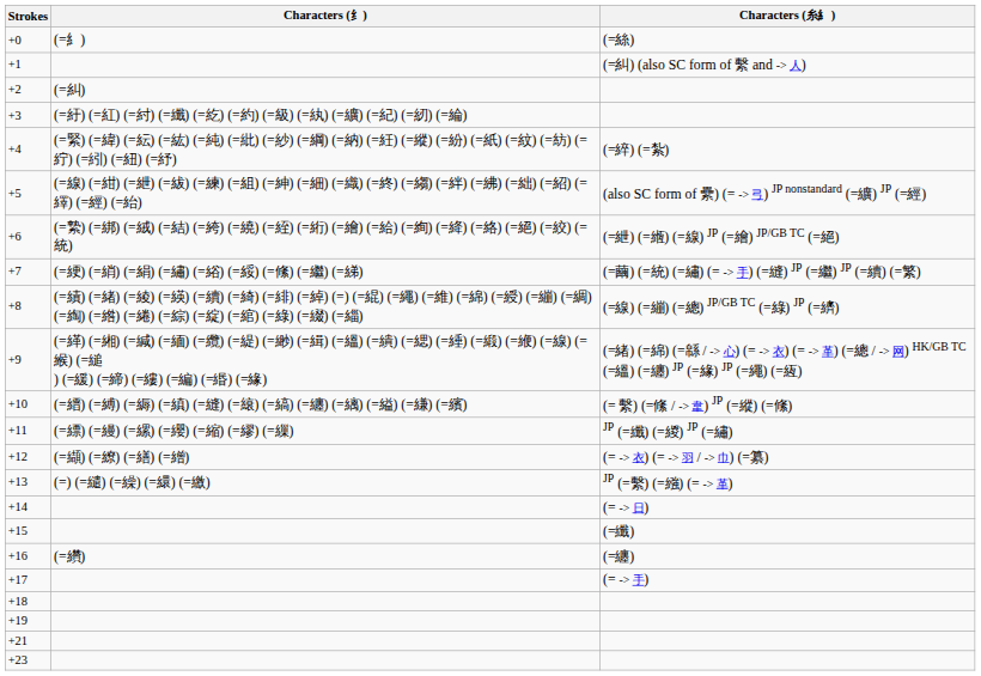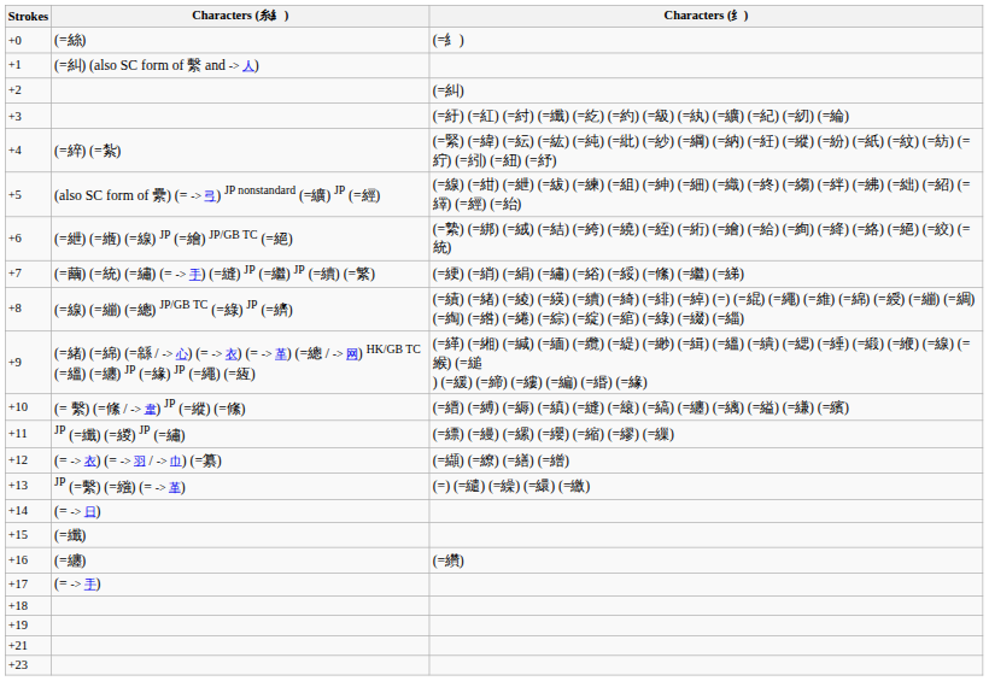columns swapped: Characters (糸糹) <-> Characters (纟)
